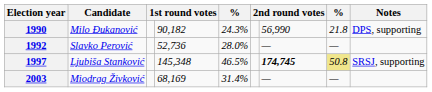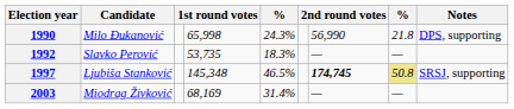1990 | column 4: 90,182 -> 65,998
1992 | column 4: 52,736 -> 53,735
1992 | column 5: 28.0% -> 18.3%
